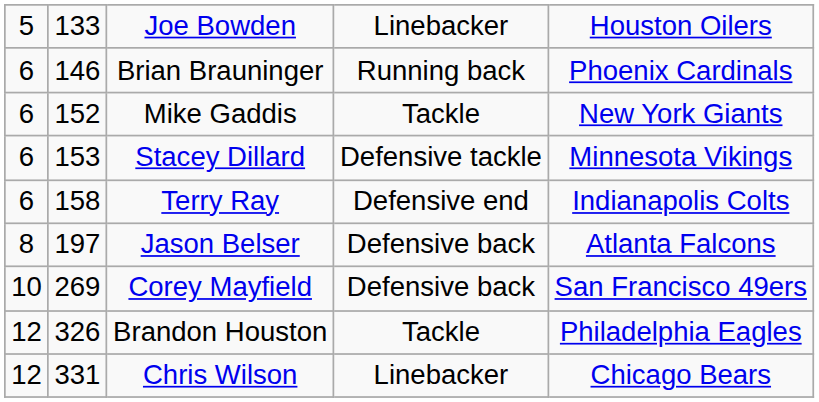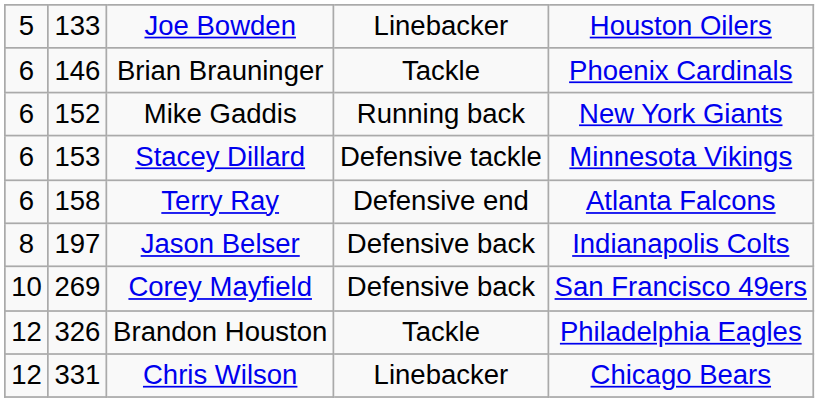Brian Brauninger | column 4: Running back -> Tackle
Mike Gaddis | column 4: Tackle -> Running back
Terry Ray | column 5: Indianapolis Colts -> Atlanta Falcons
Jason Belser | column 5: Atlanta Falcons -> Indianapolis Colts
